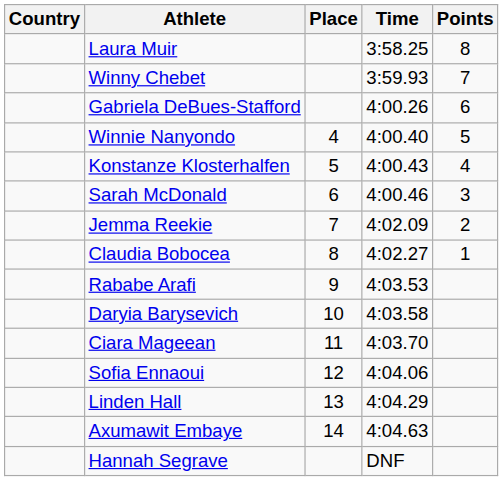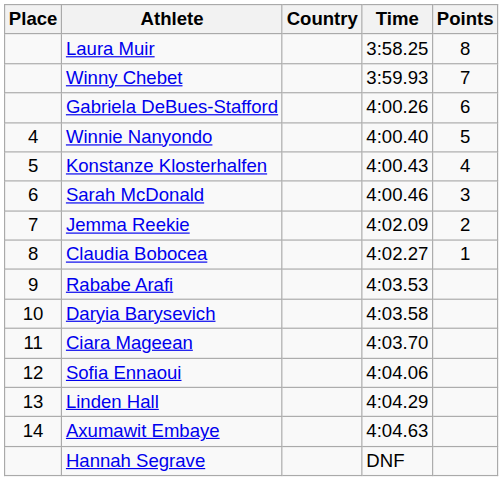columns swapped: Place <-> Country
